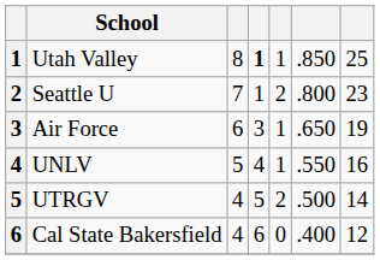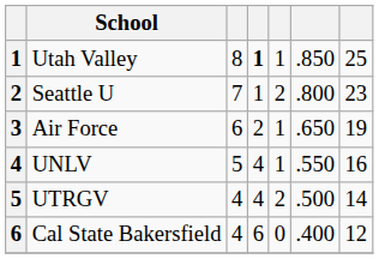Air Force | column 4: 3 -> 2
UTRGV | column 4: 5 -> 4
